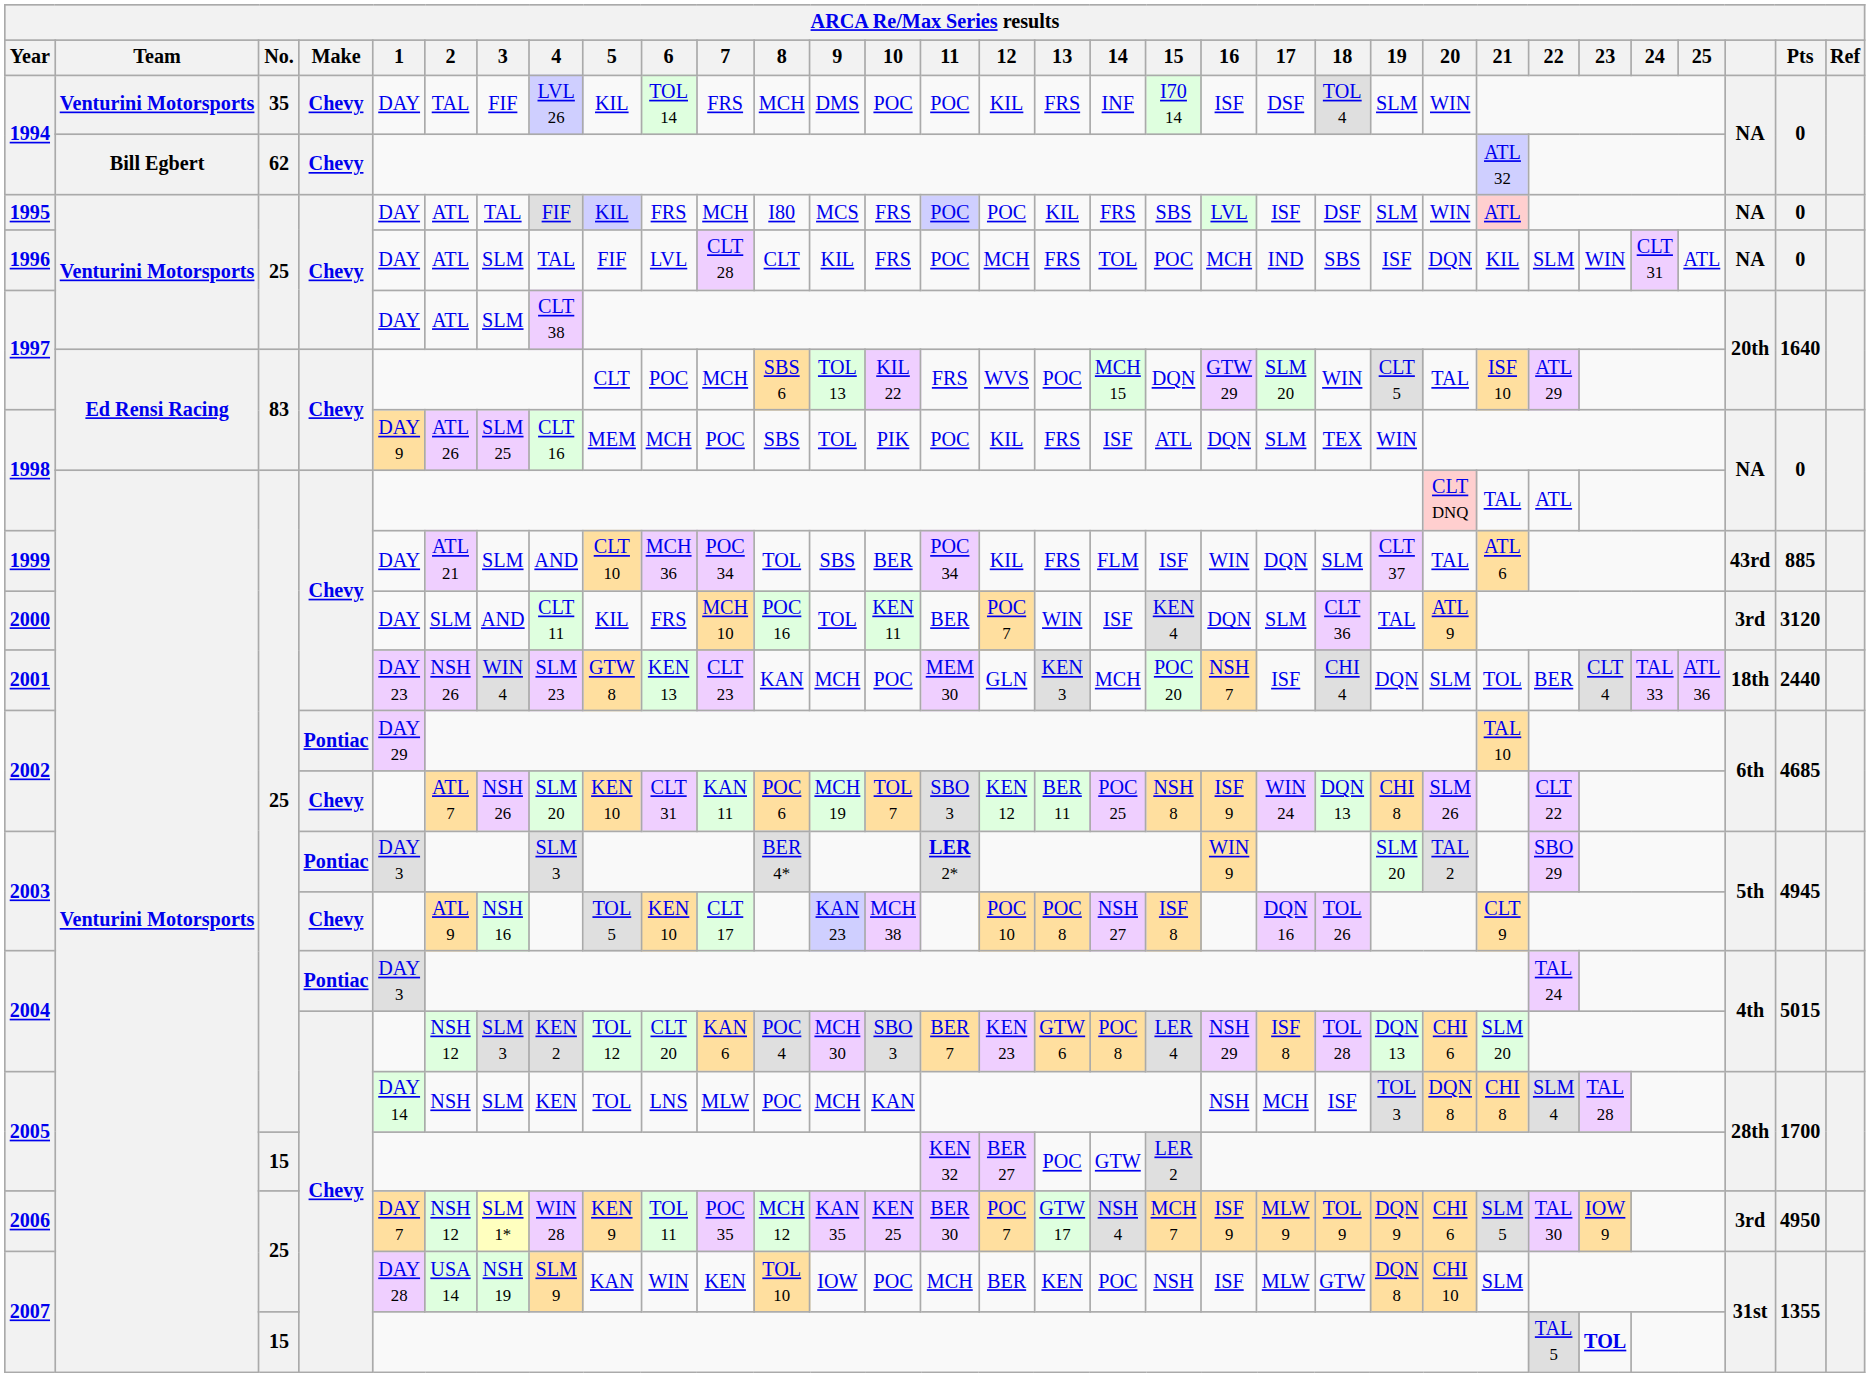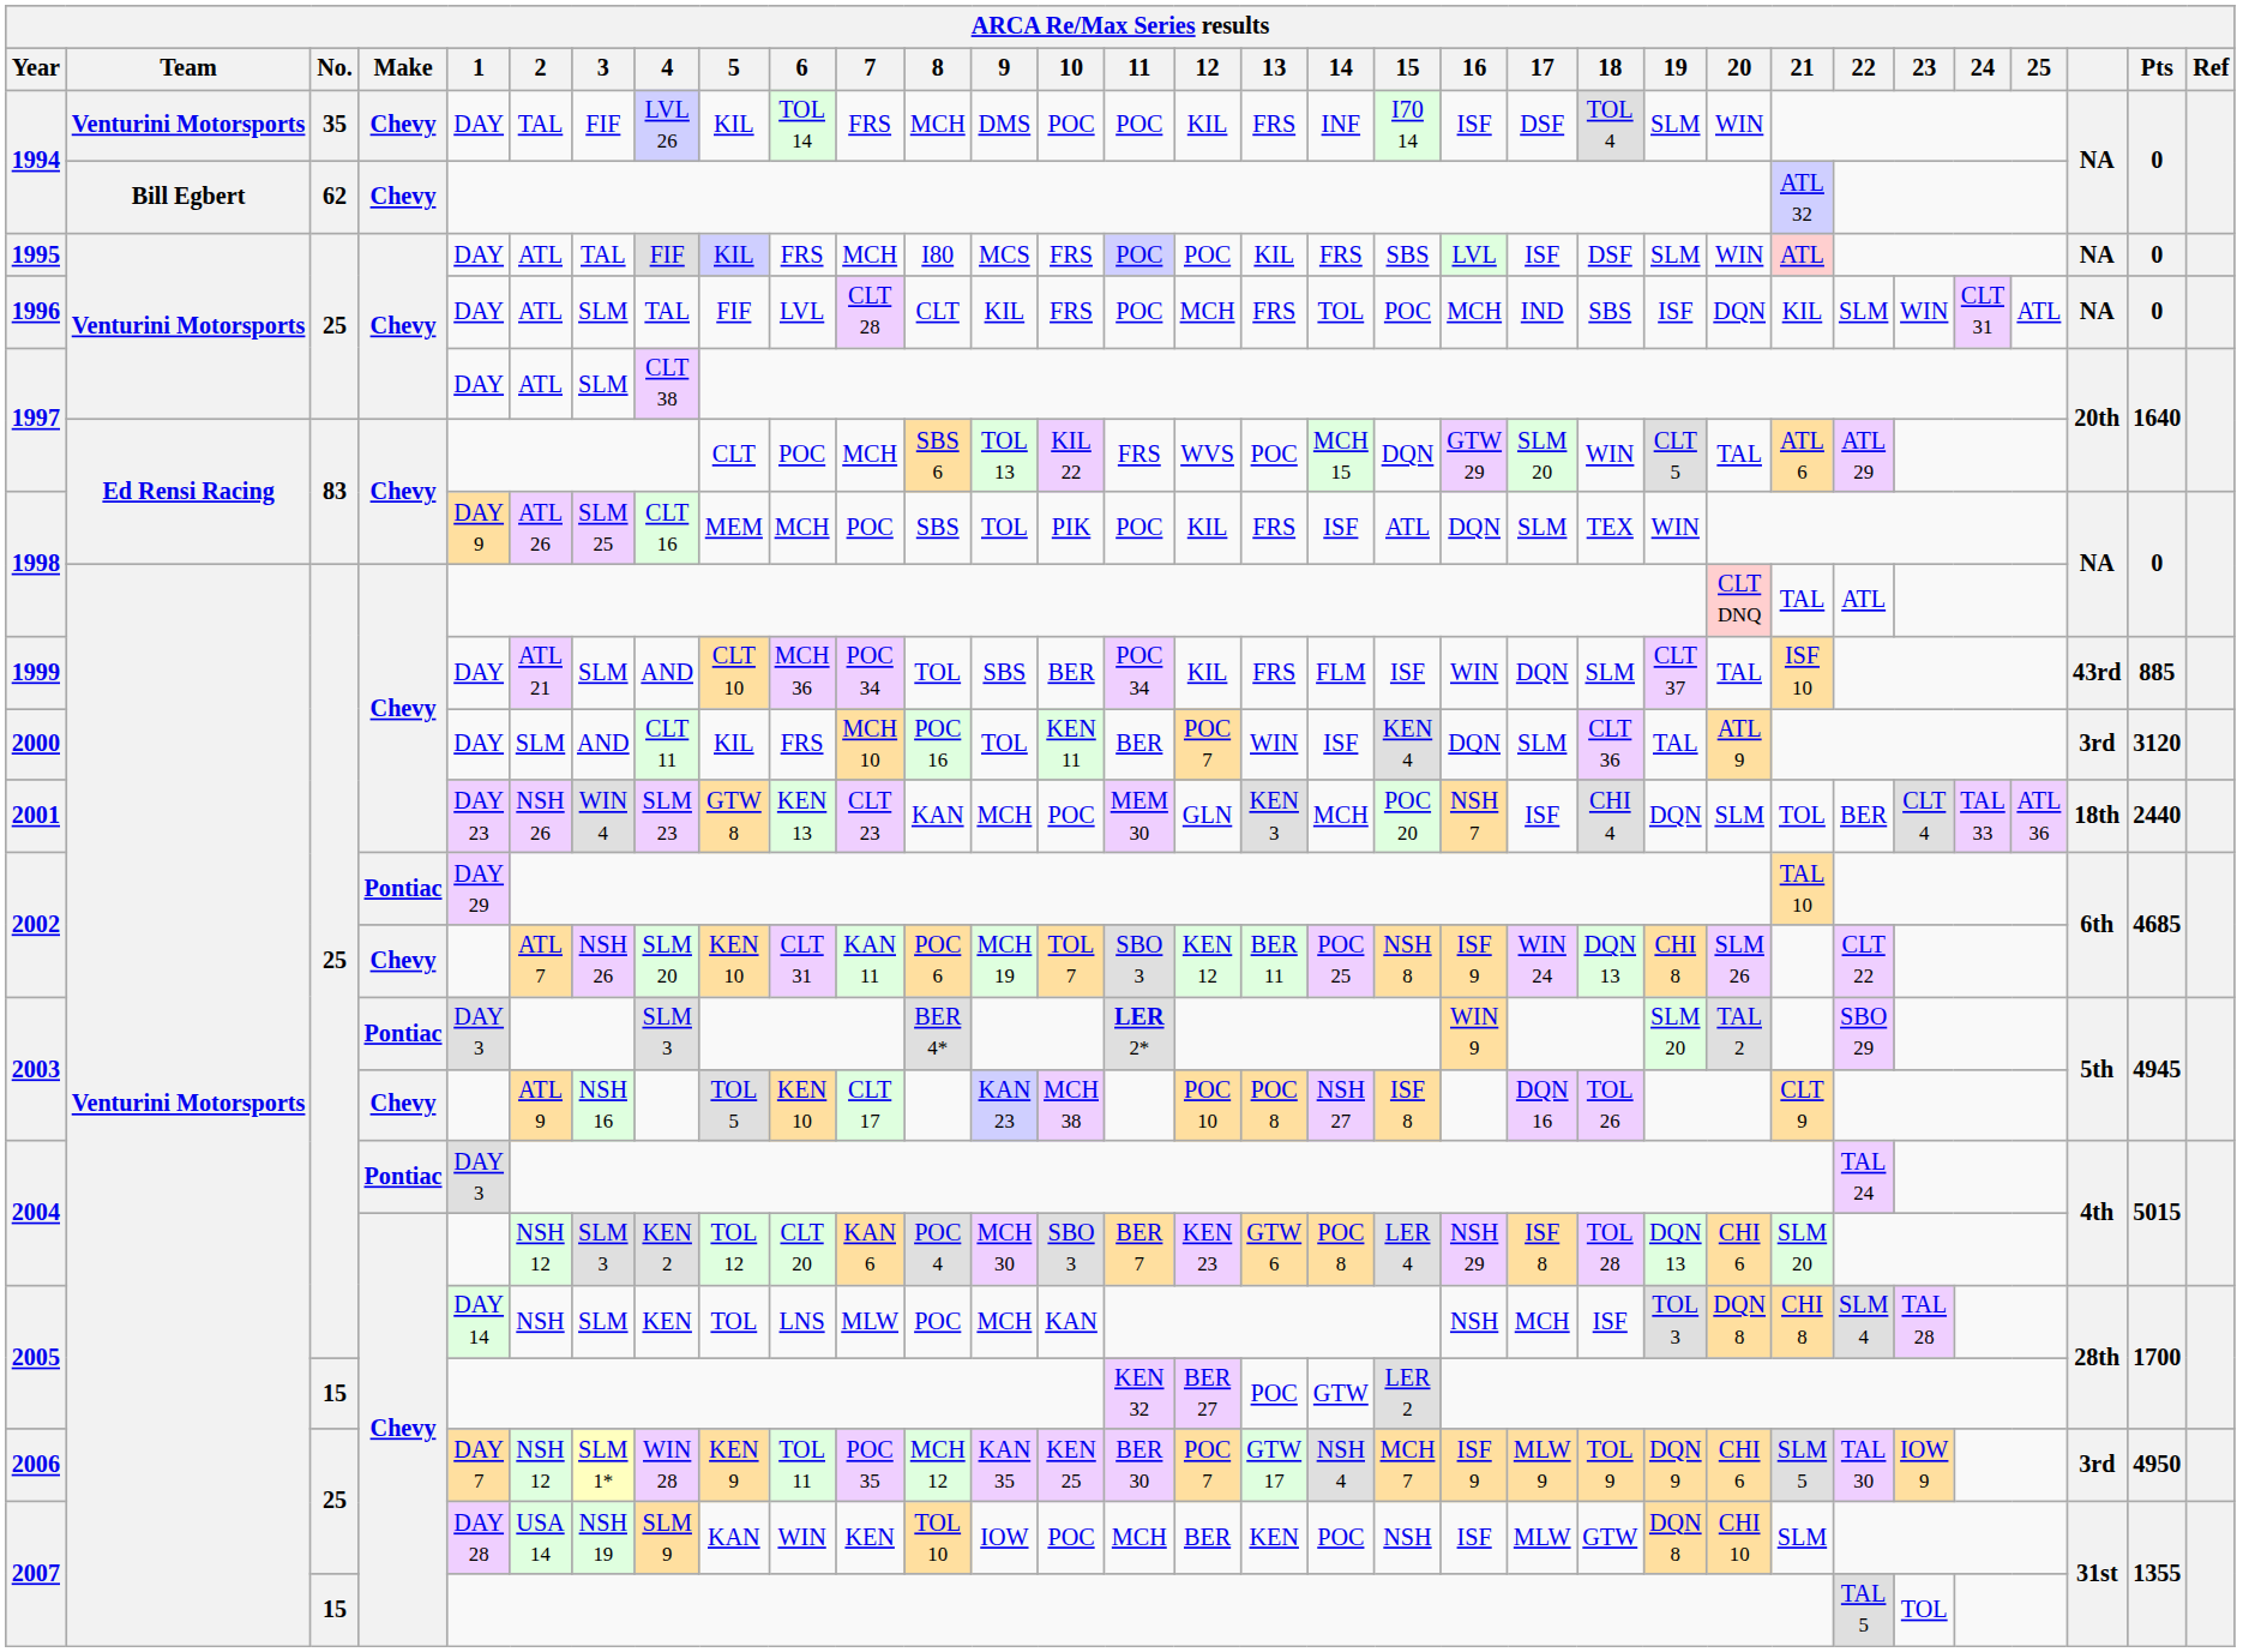1997 / 83 | 21: ISF 10 -> ATL 6
1999 | 21: ATL 6 -> ISF 10
2007 / 15 | 23: bold -> normal
